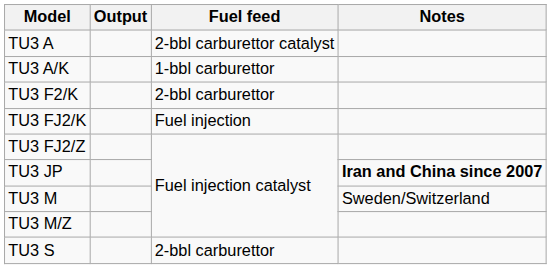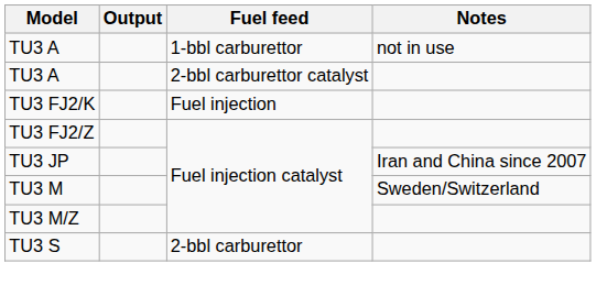+ row: TU3 A | 1-bbl carburettor | not in use
- row: TU3 A/K | 1-bbl carburettor
- row: TU3 F2/K | 2-bbl carburettor
TU3 JP | Notes: bold -> normal
